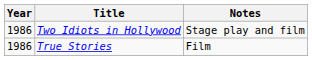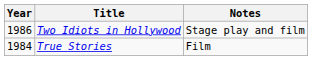True Stories | Year: 1986 -> 1984
